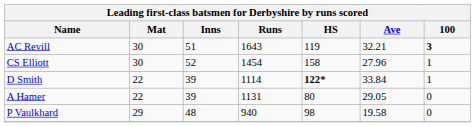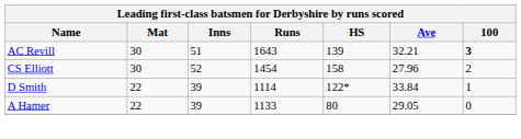AC Revill | HS: 119 -> 139
CS Elliott | 100: 1 -> 2
D Smith | HS: bold -> normal
A Hamer | Runs: 1131 -> 1133
- row: P Vaulkhard | 29 | 48 | 940 | 98 | 19.58 | 0
